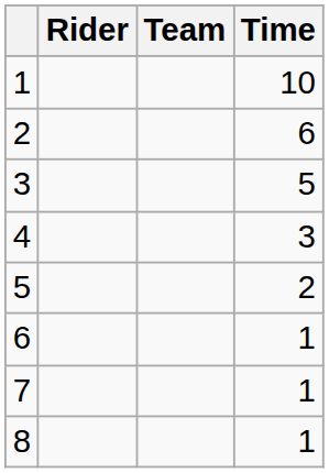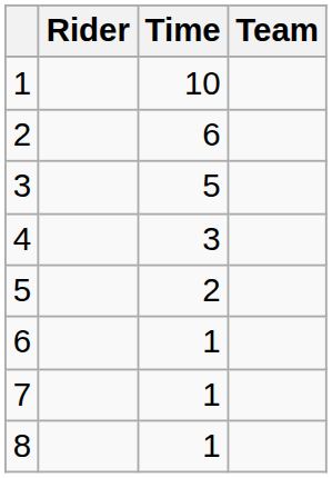columns swapped: Team <-> Time
